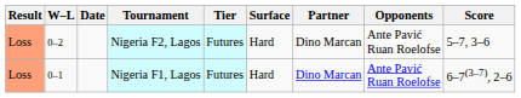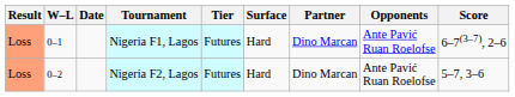rows swapped: Nigeria F1, Lagos <-> Nigeria F2, Lagos
